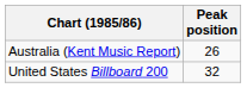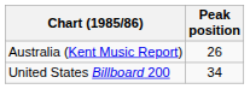United States Billboard 200 | Peak position: 32 -> 34
